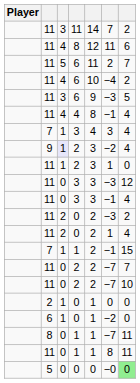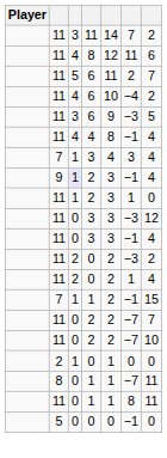9 / 2 | column 6: −2 -> −1
- row: 6 | 1 | 0 | 1 | −2 | 0
5 / 0 | column 6: −0 -> −1
5 / 0 | column 7: lightgreen background -> no background
